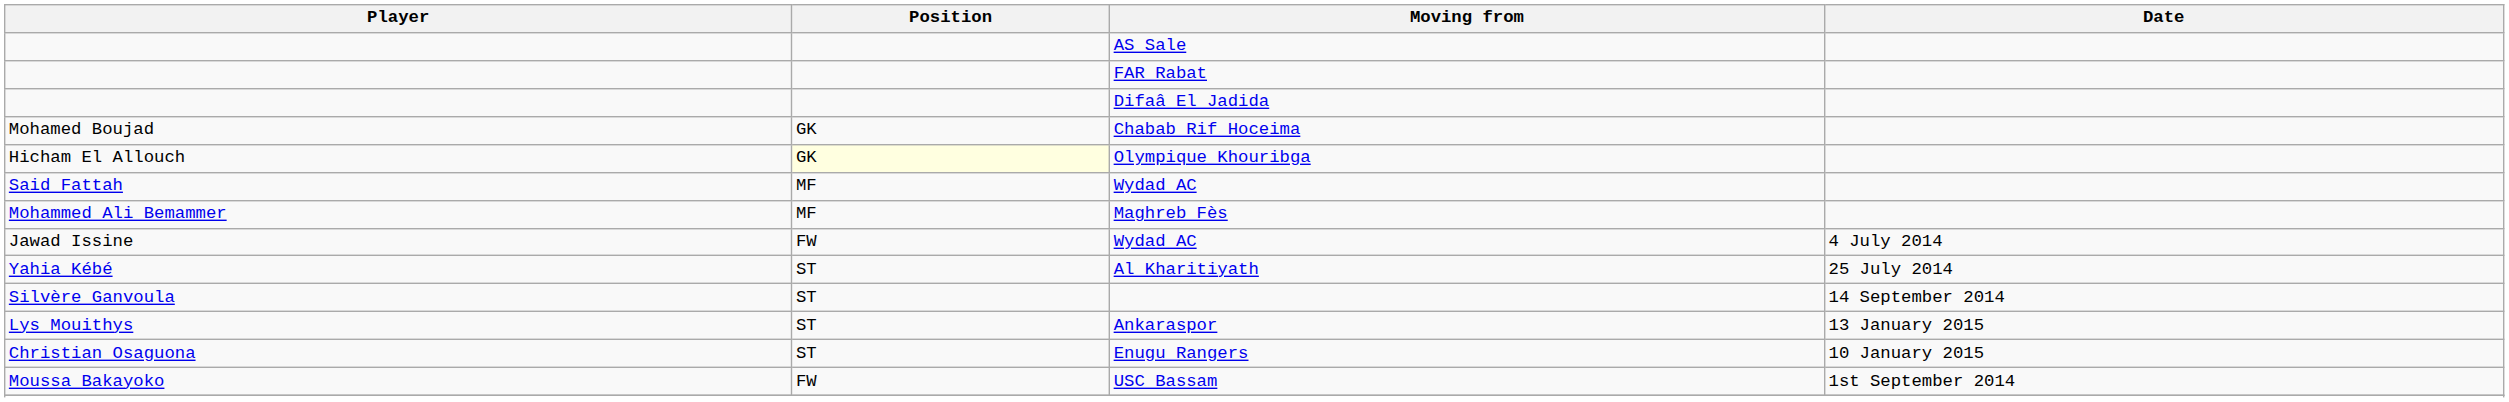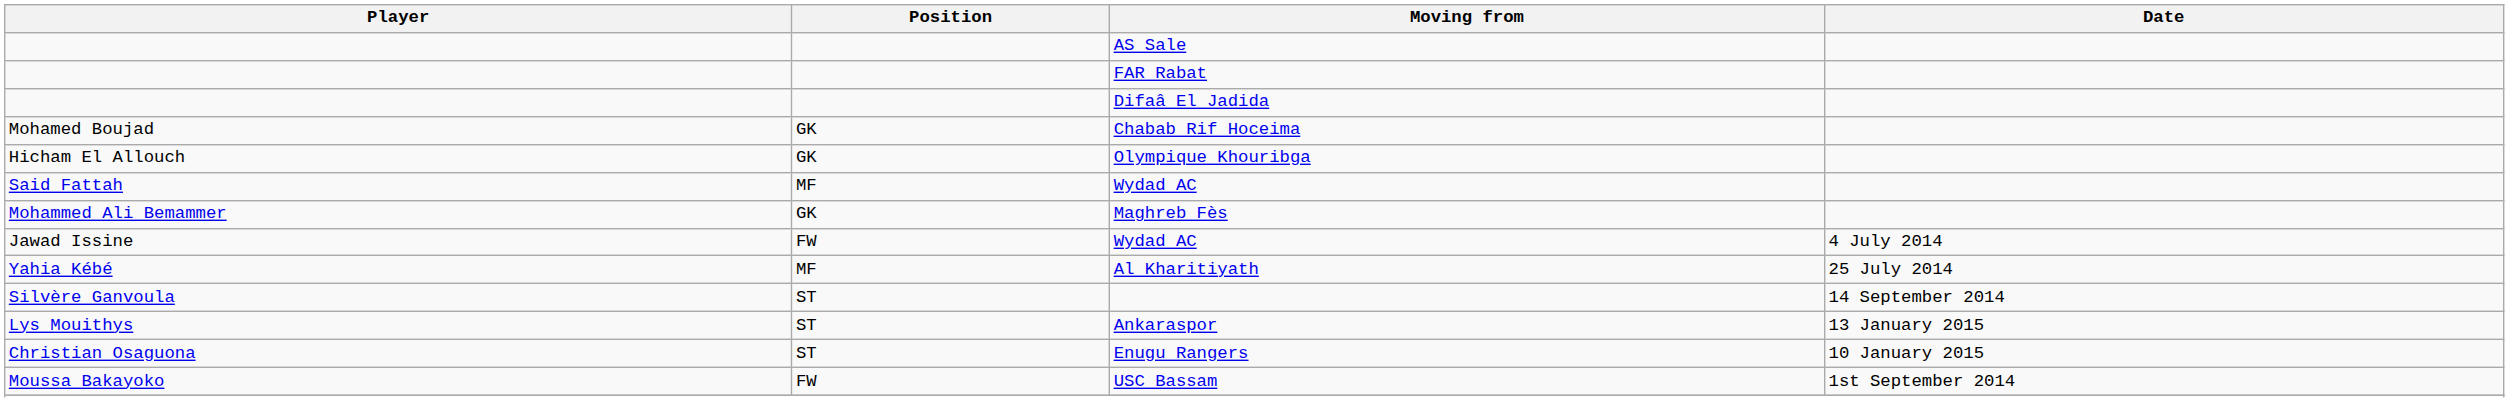Olympique Khouribga | Position: lightyellow background -> no background
Maghreb Fès | Position: MF -> GK
Al Kharitiyath | Position: ST -> MF
